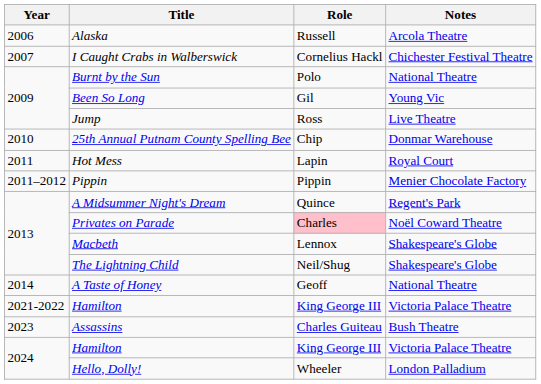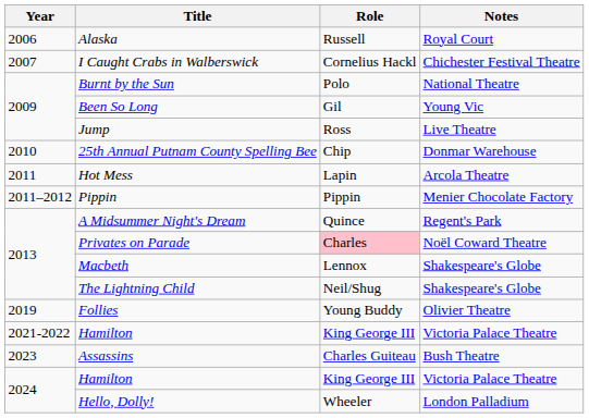Alaska | Notes: Arcola Theatre -> Royal Court
Hot Mess | Notes: Royal Court -> Arcola Theatre
- row: 2014 | A Taste of Honey | Geoff | National Theatre
+ row: 2019 | Follies | Young Buddy | Olivier Theatre
